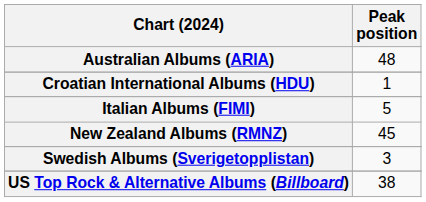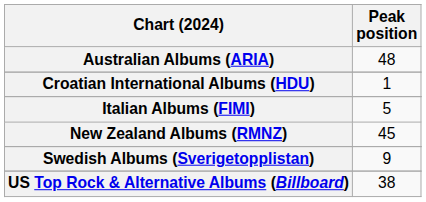Swedish Albums (Sverigetopplistan) | Peak position: 3 -> 9
